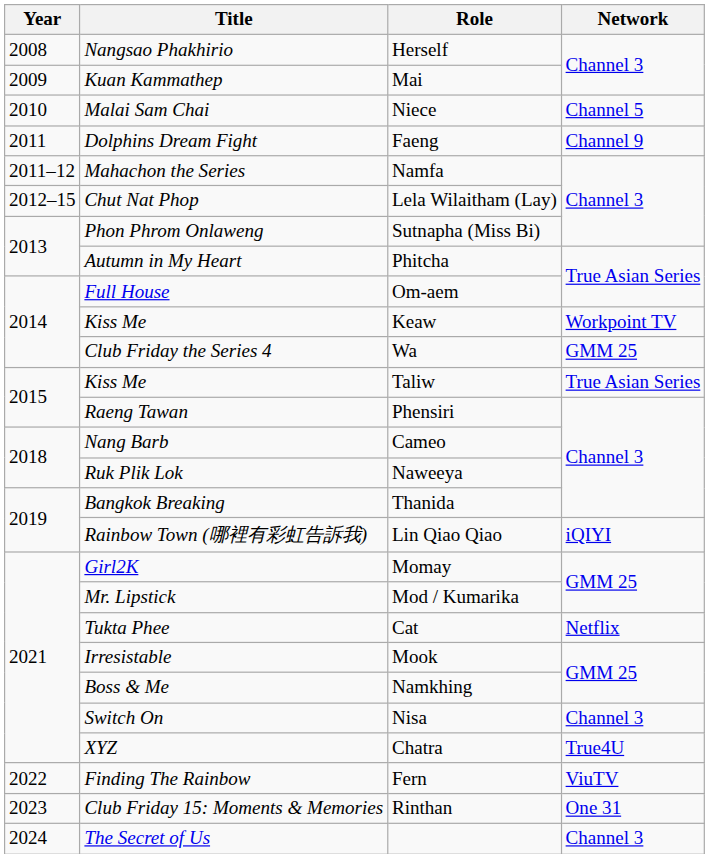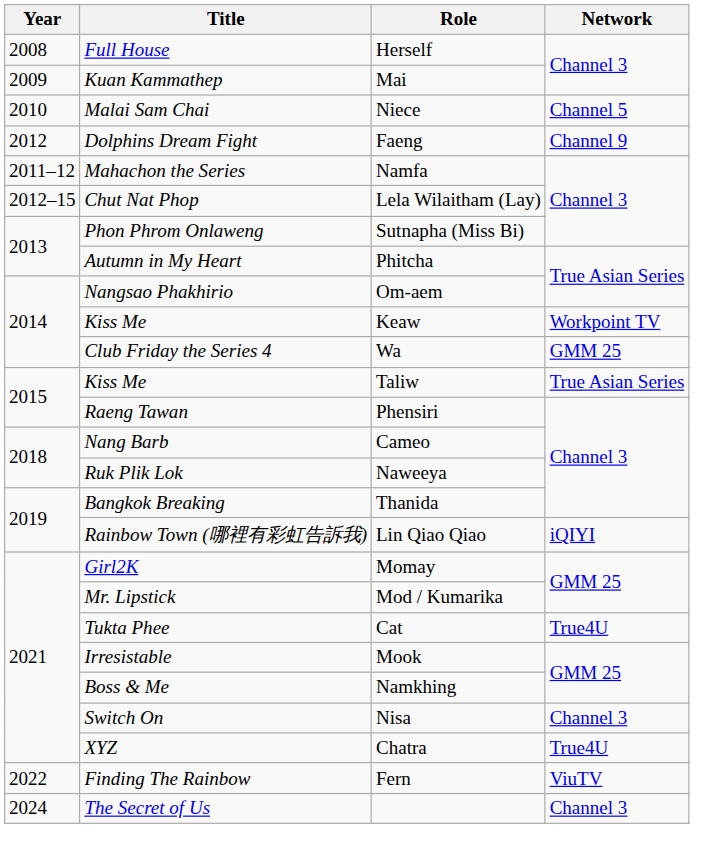Herself | Title: Nangsao Phakhirio -> Full House
Faeng | Year: 2011 -> 2012
Om-aem | Title: Full House -> Nangsao Phakhirio
Cat | Network: Netflix -> True4U
- row: 2023 | Club Friday 15: Moments & Memories | Rinthan | One 31
